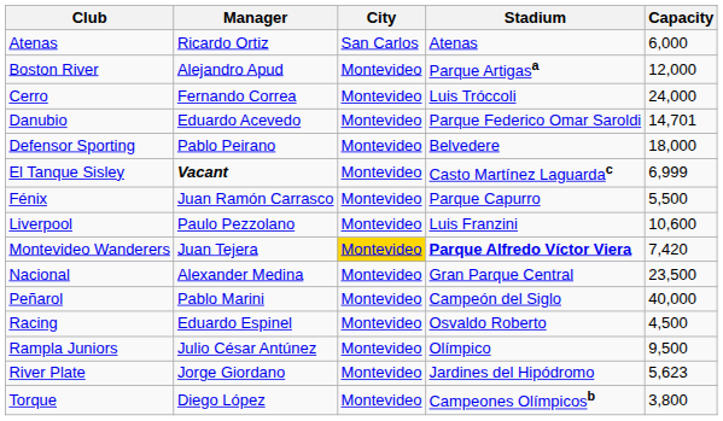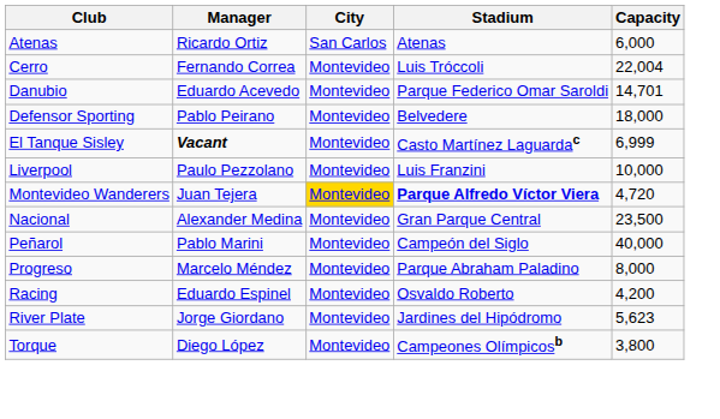- row: Boston River | Alejandro Apud | Montevideo | Parque Artigasa | 12,000
Cerro | Capacity: 24,000 -> 22,004
- row: Fénix | Juan Ramón Carrasco | Montevideo | Parque Capurro | 5,500
Liverpool | Capacity: 10,600 -> 10,000
Montevideo Wanderers | Capacity: 7,420 -> 4,720
+ row: Progreso | Marcelo Méndez | Montevideo | Parque Abraham Paladino | 8,000
Racing | Capacity: 4,500 -> 4,200
- row: Rampla Juniors | Julio César Antúnez | Montevideo | Olímpico | 9,500
